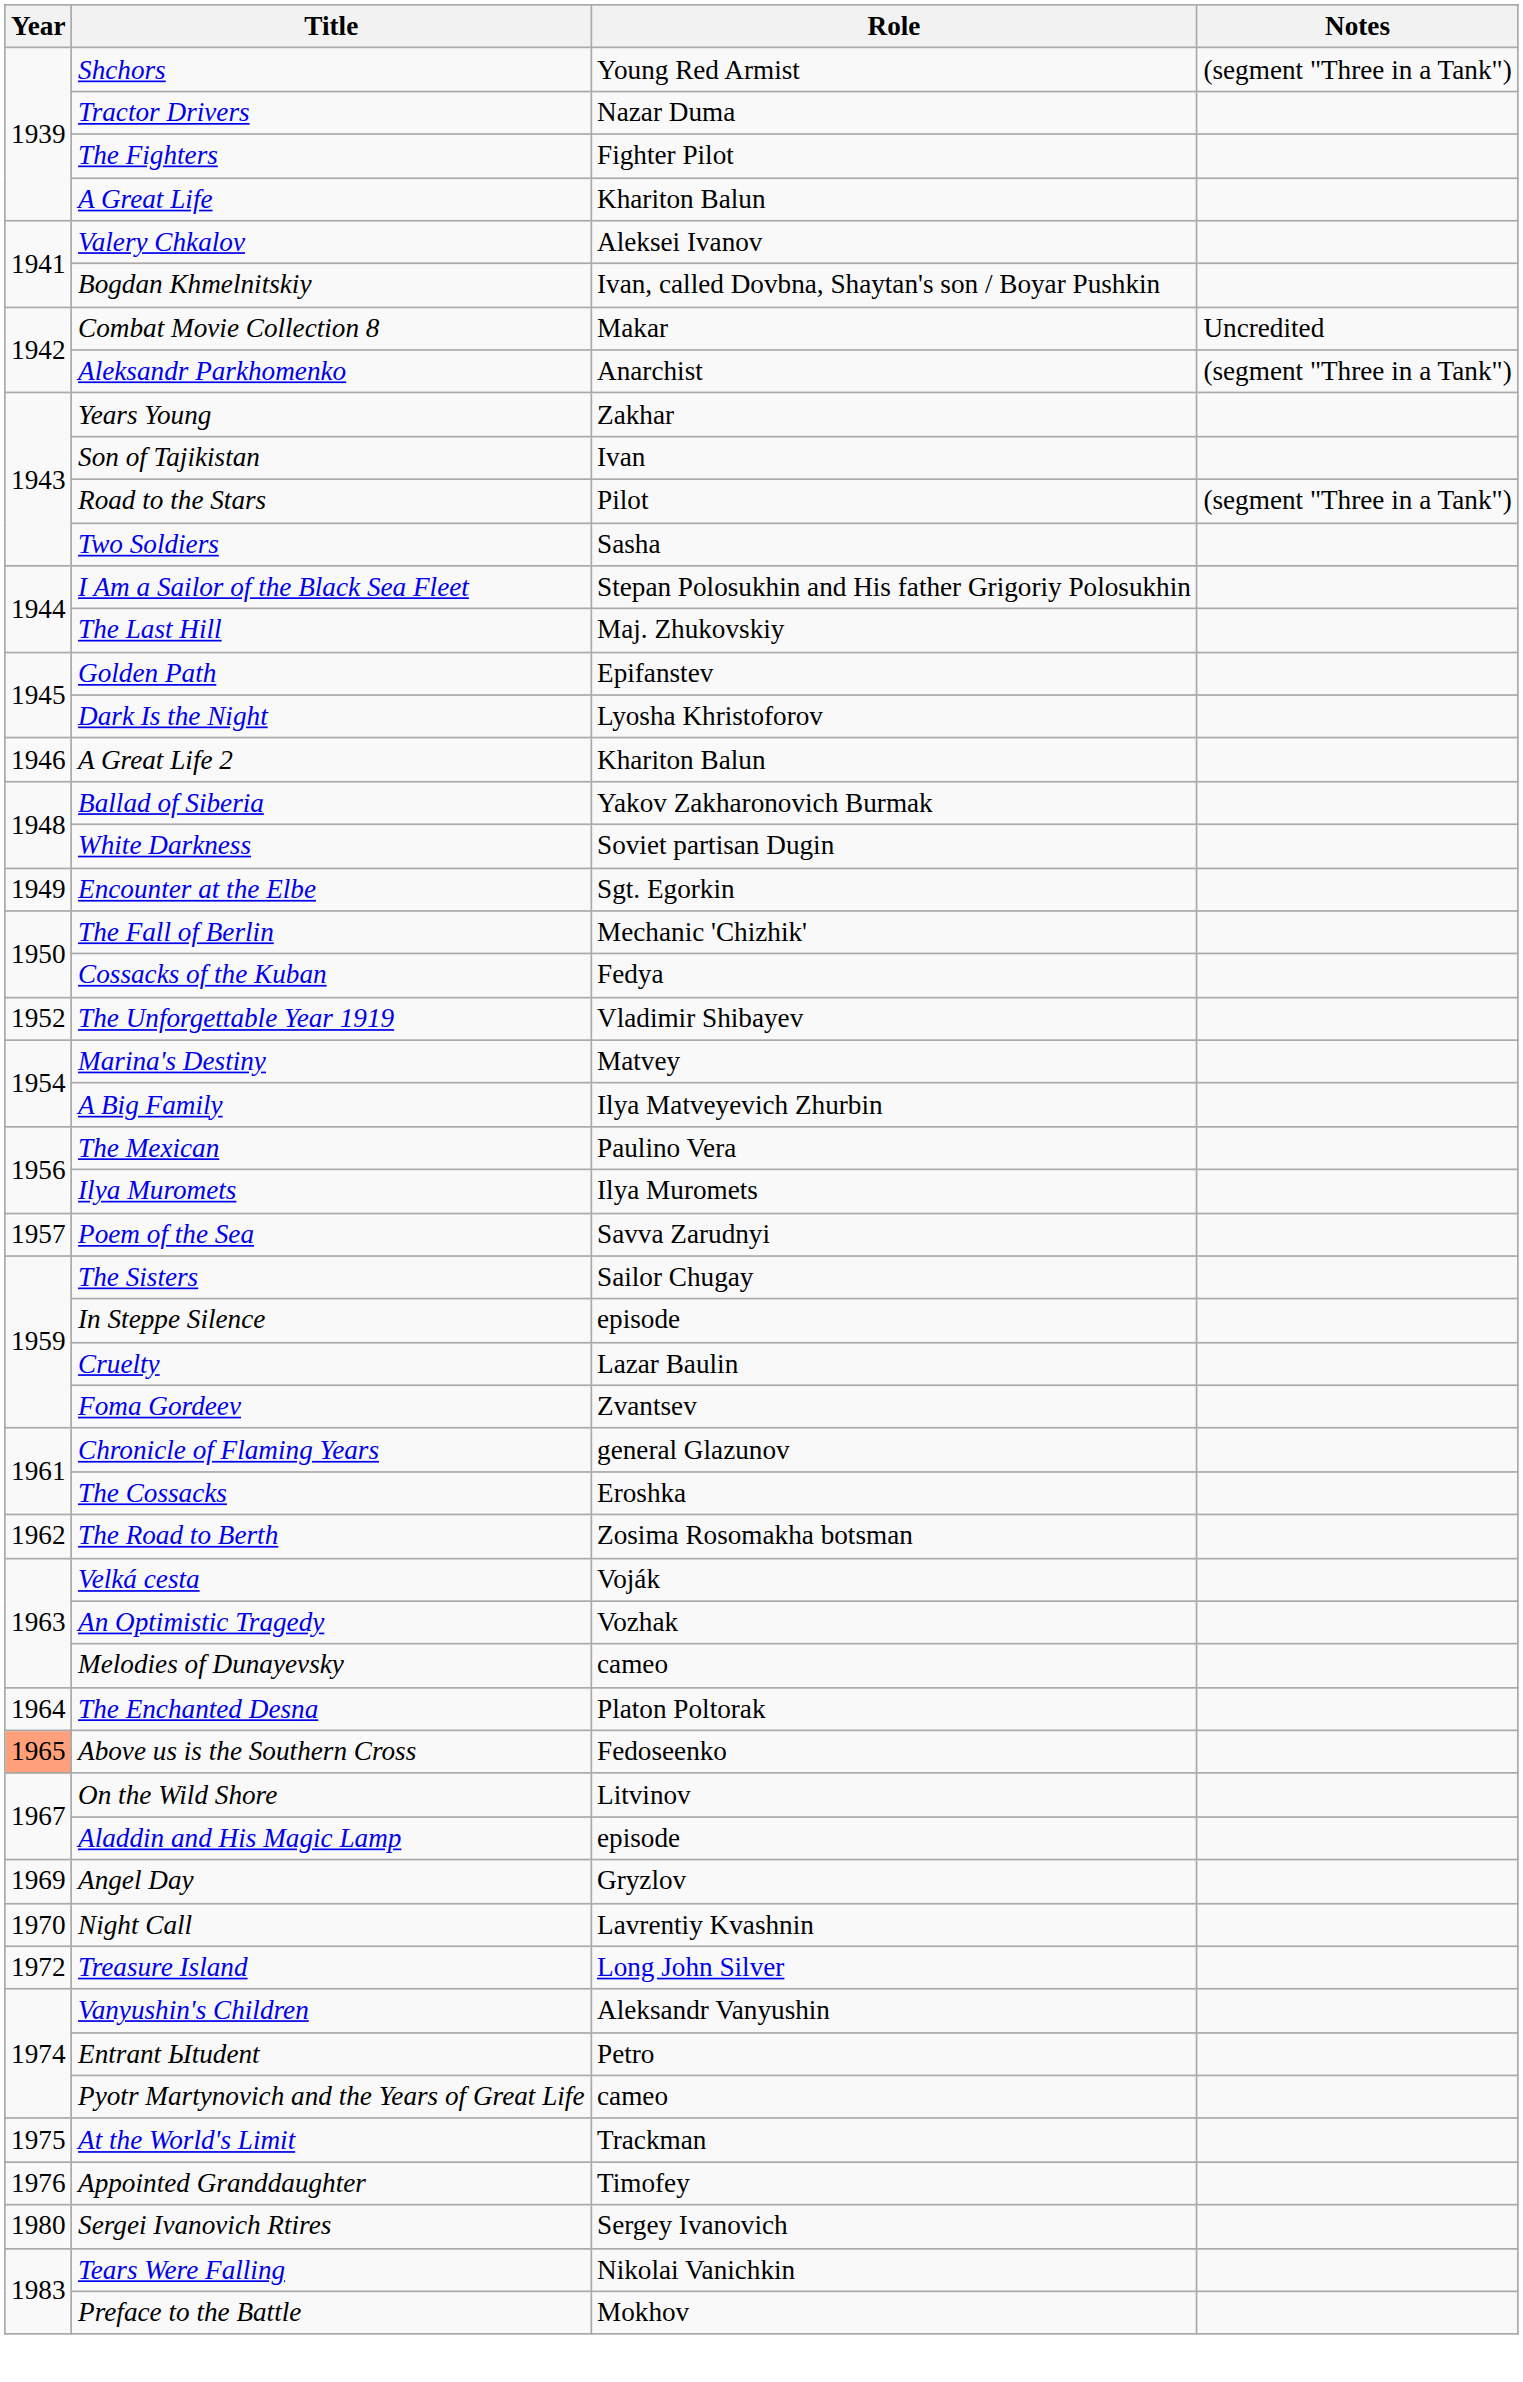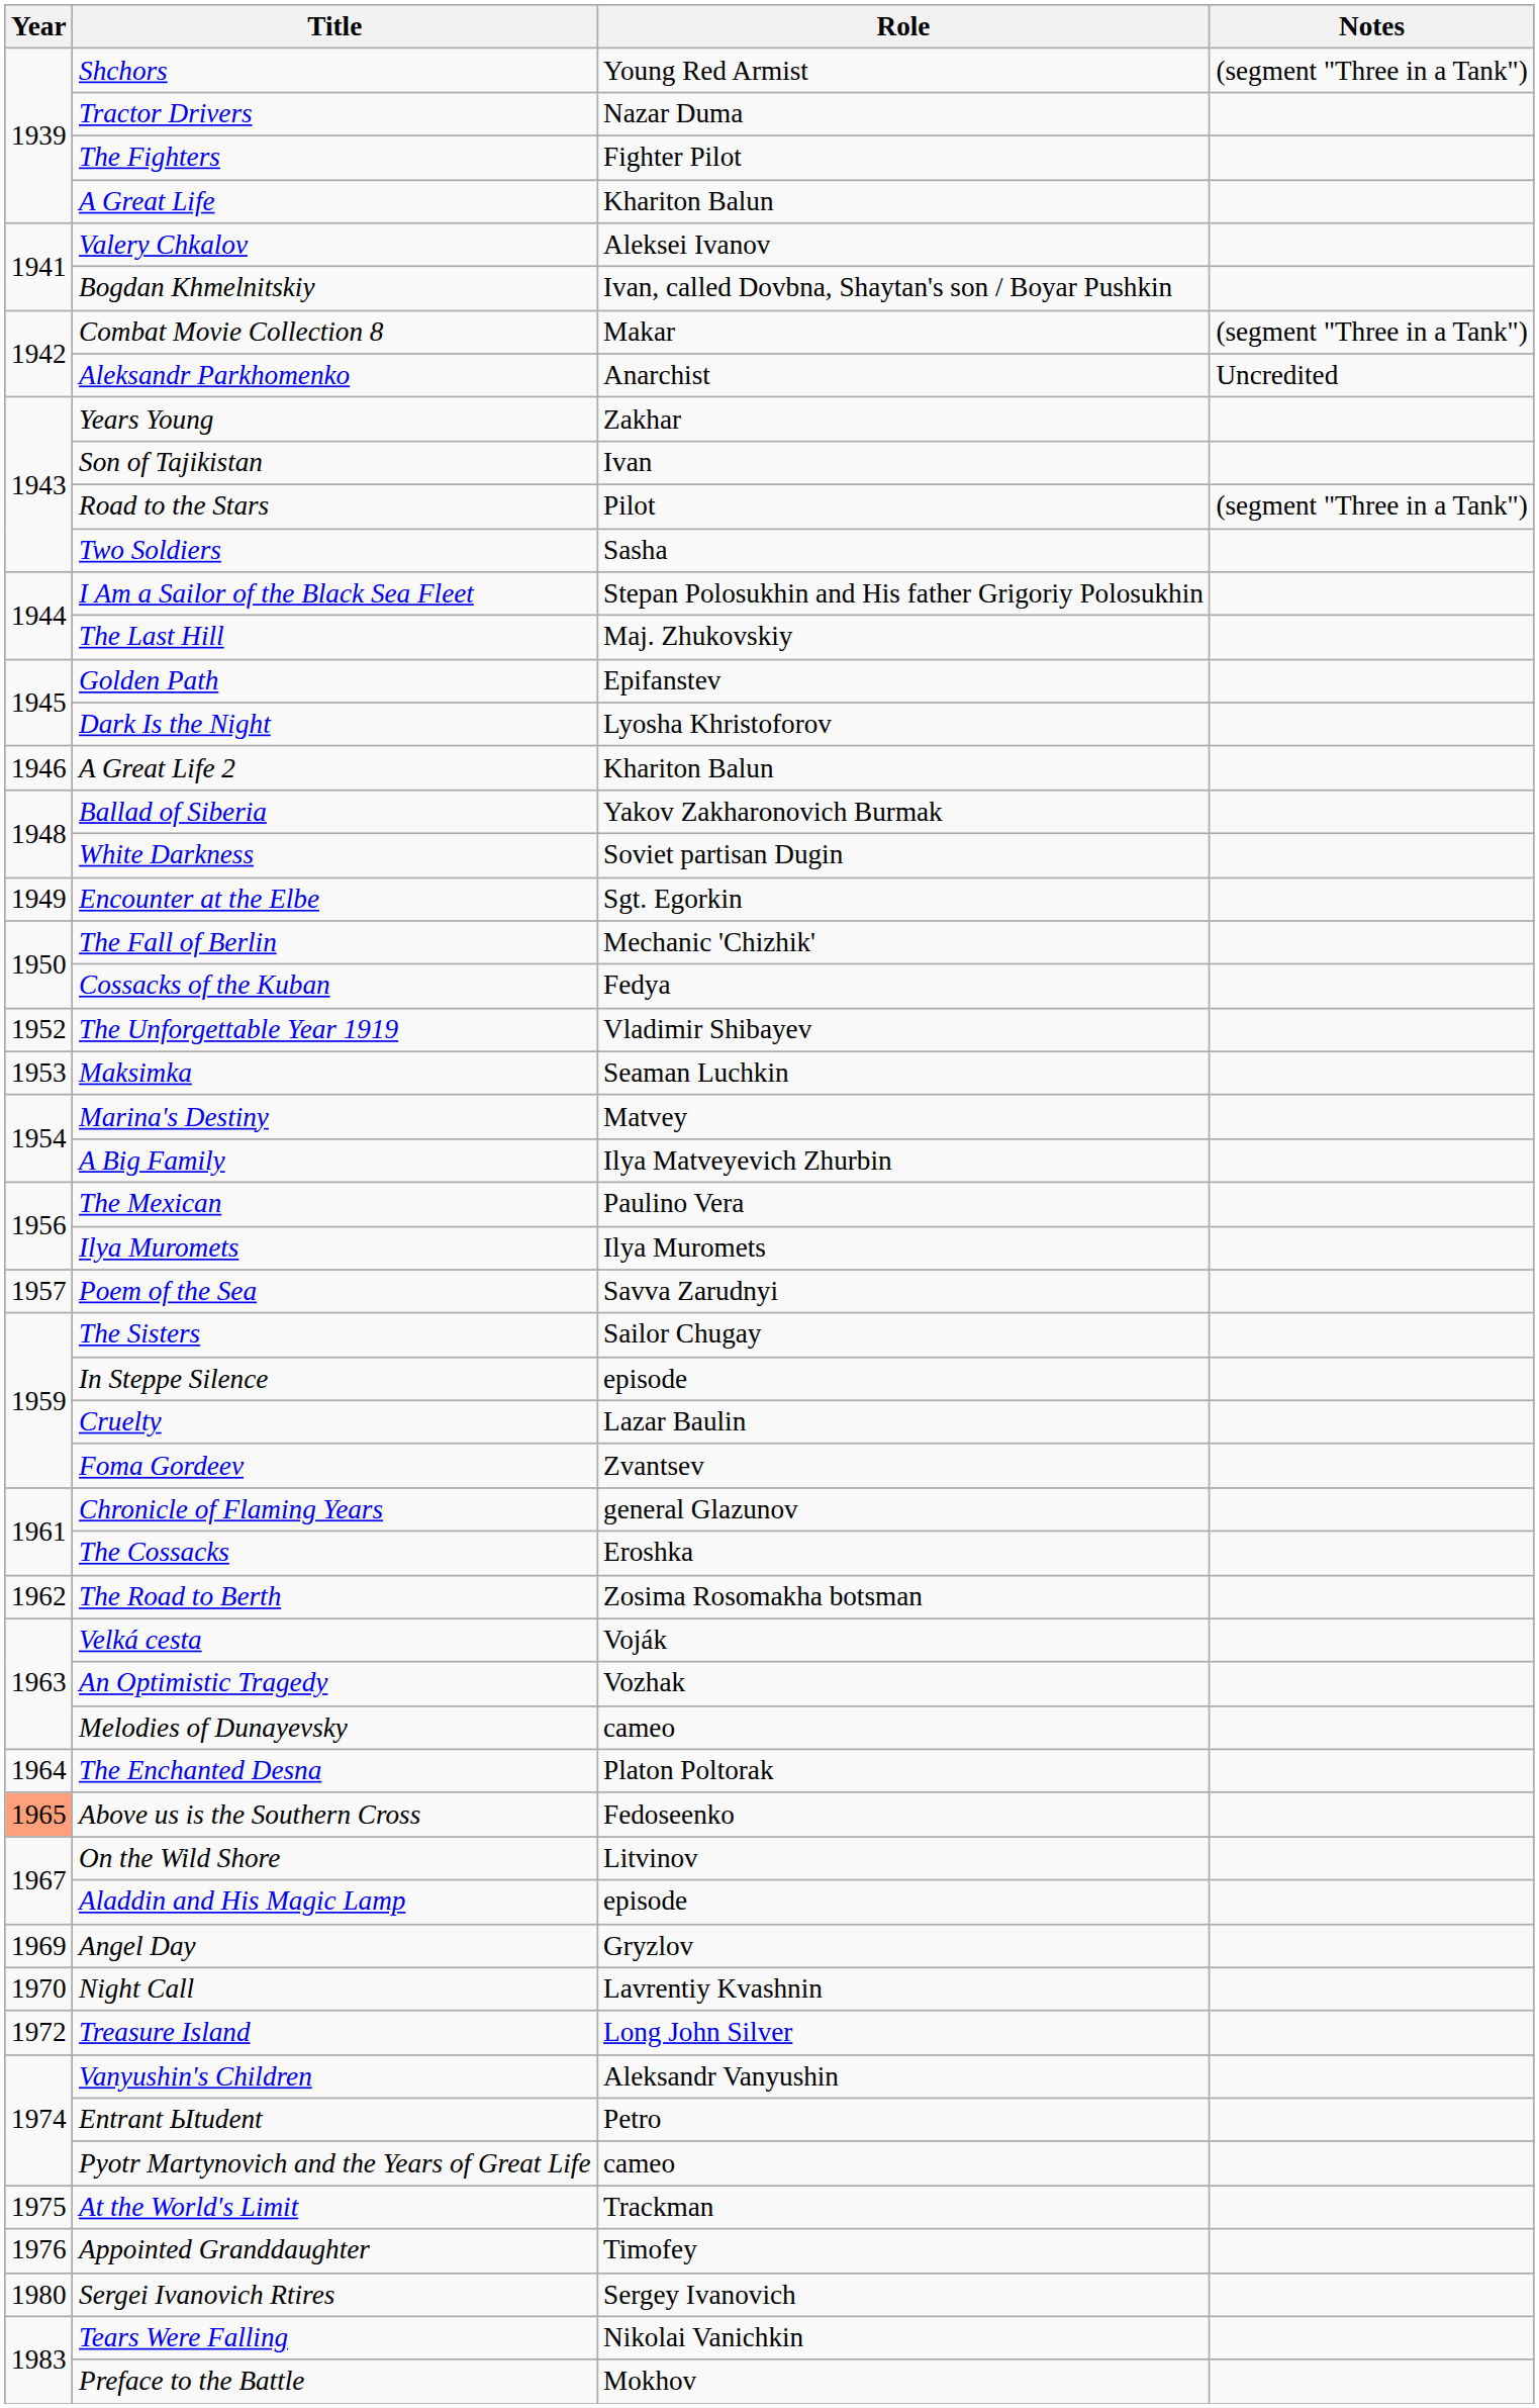Combat Movie Collection 8 | Notes: Uncredited -> (segment "Three in a Tank")
Aleksandr Parkhomenko | Notes: (segment "Three in a Tank") -> Uncredited
+ row: 1953 | Maksimka | Seaman Luchkin
